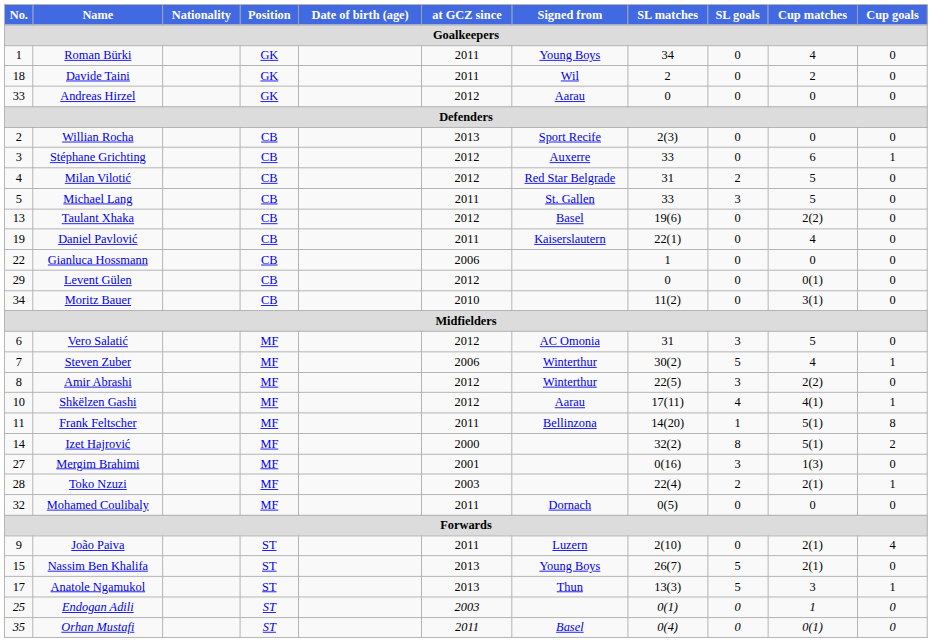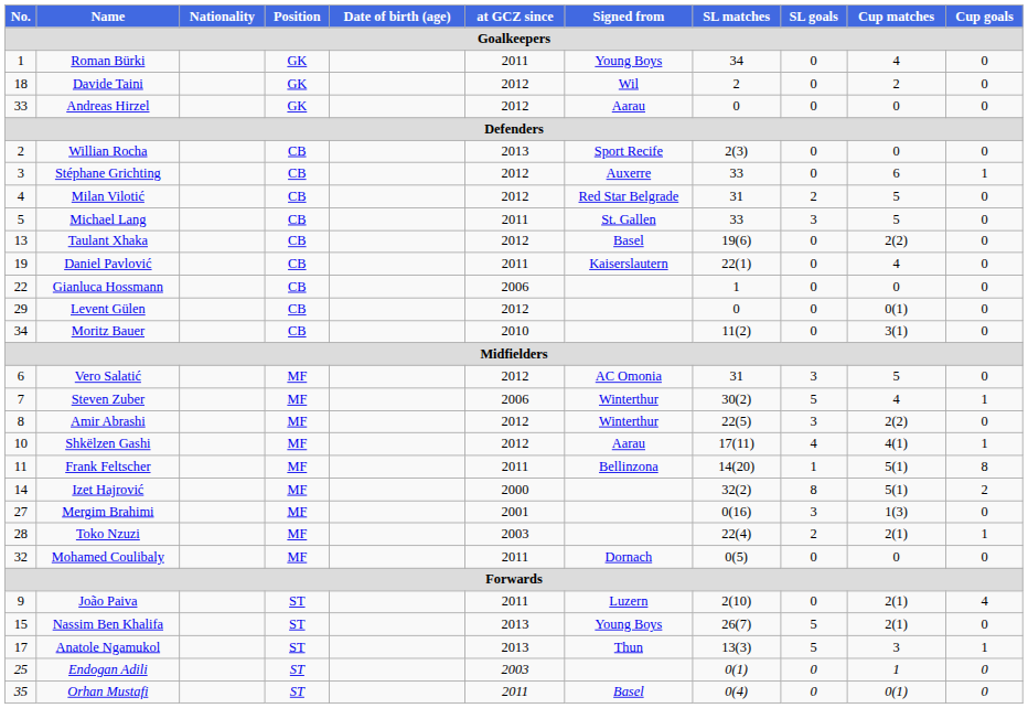Davide Taini | at GCZ since: 2011 -> 2012
